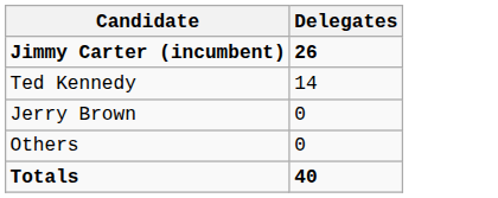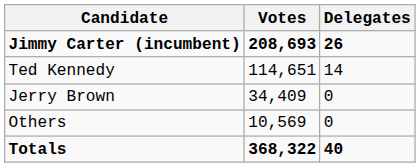+ column: Votes | 208,693 | 114,651 | 34,409 | 10,569 | 368,322
